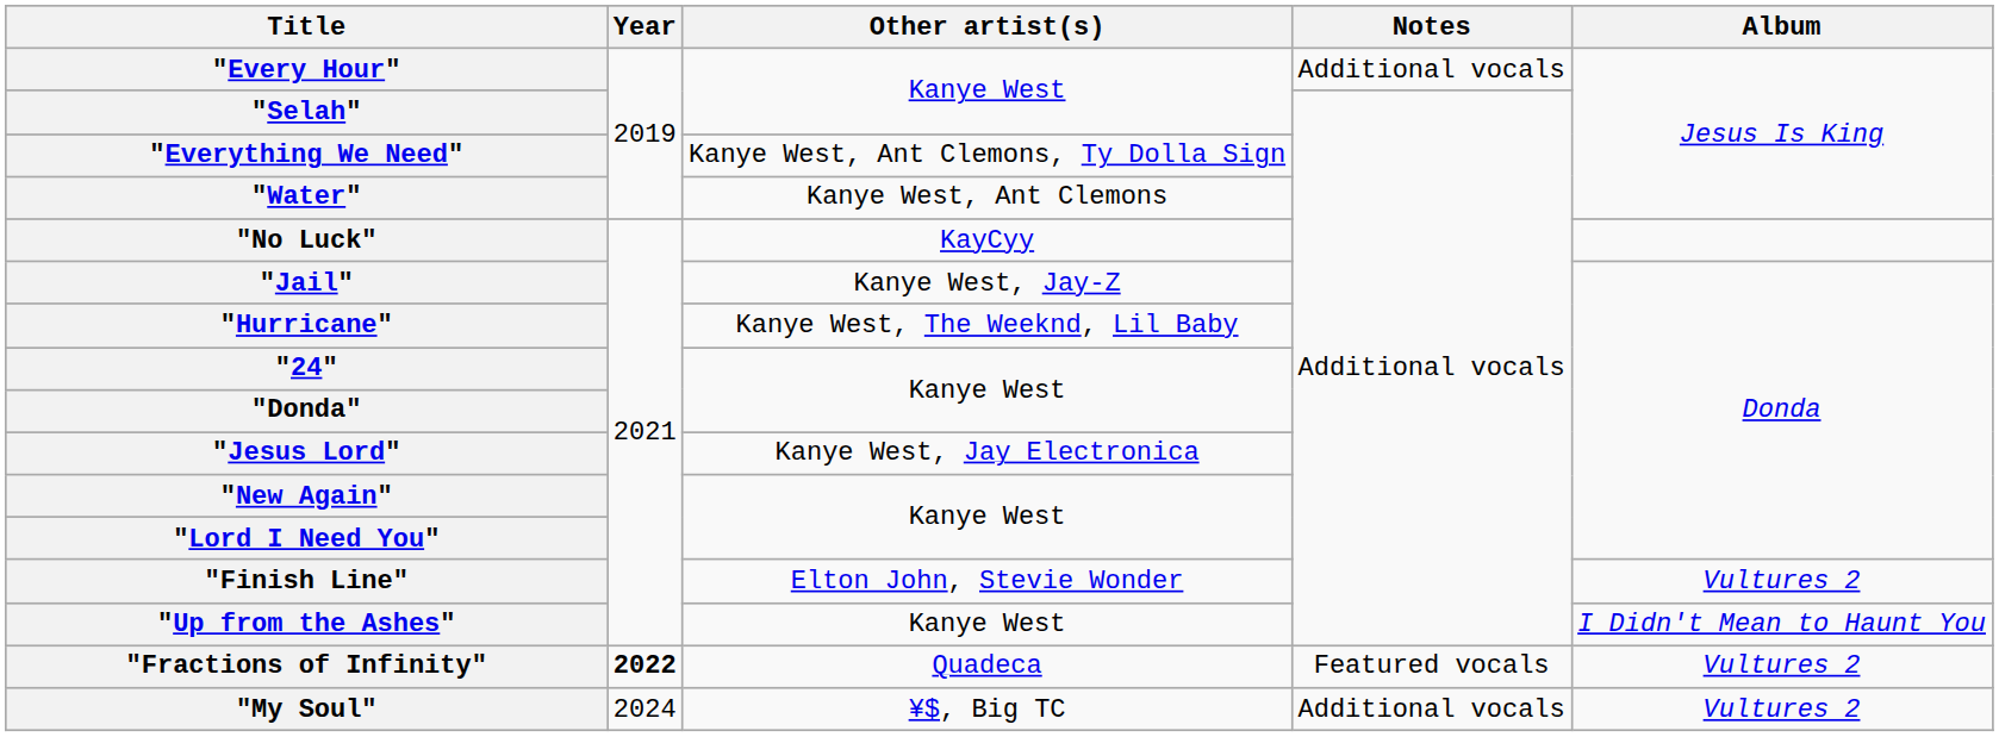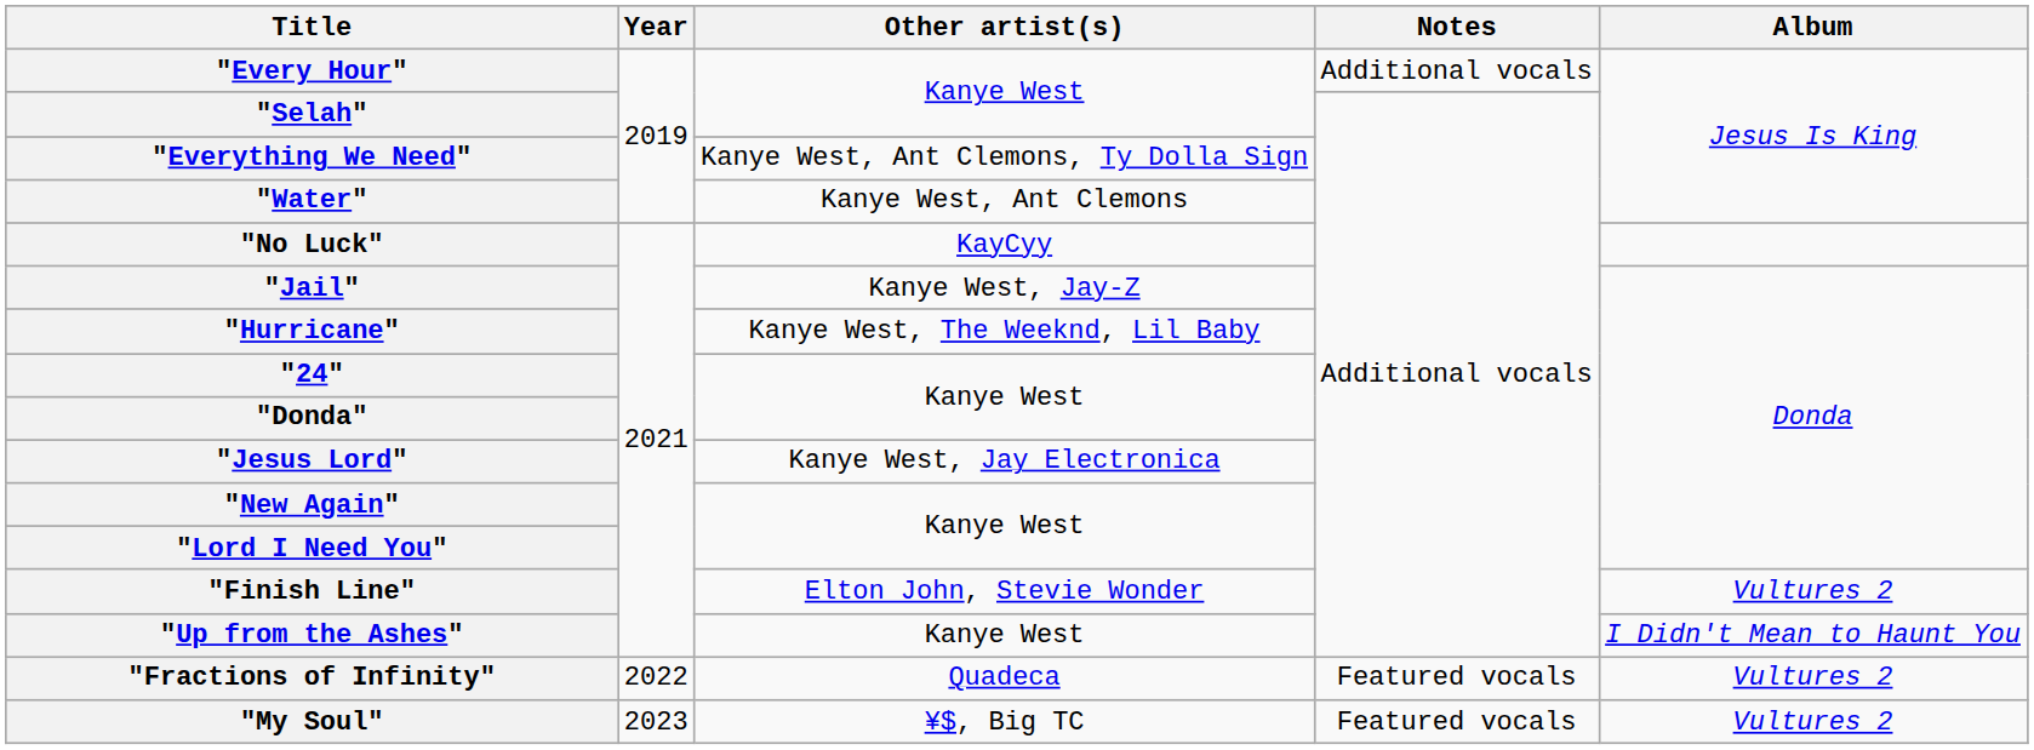"Fractions of Infinity" | Year: bold -> normal
"My Soul" | Year: 2024 -> 2023
"My Soul" | Notes: Additional vocals -> Featured vocals
